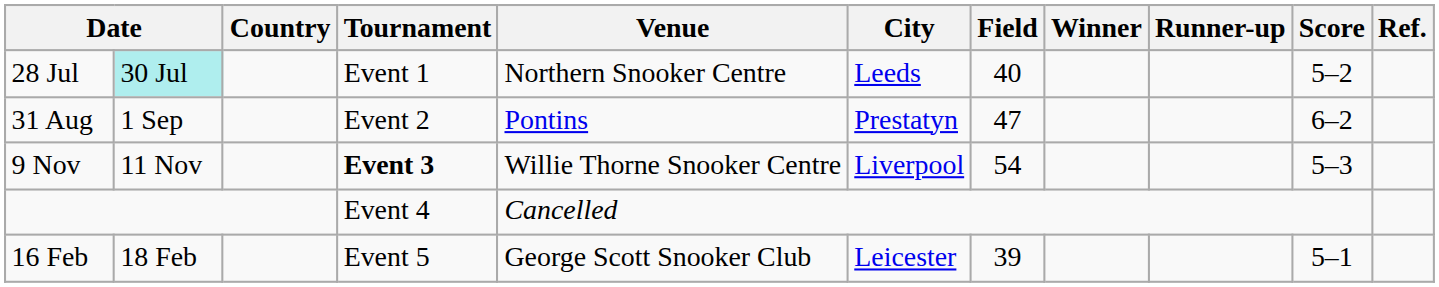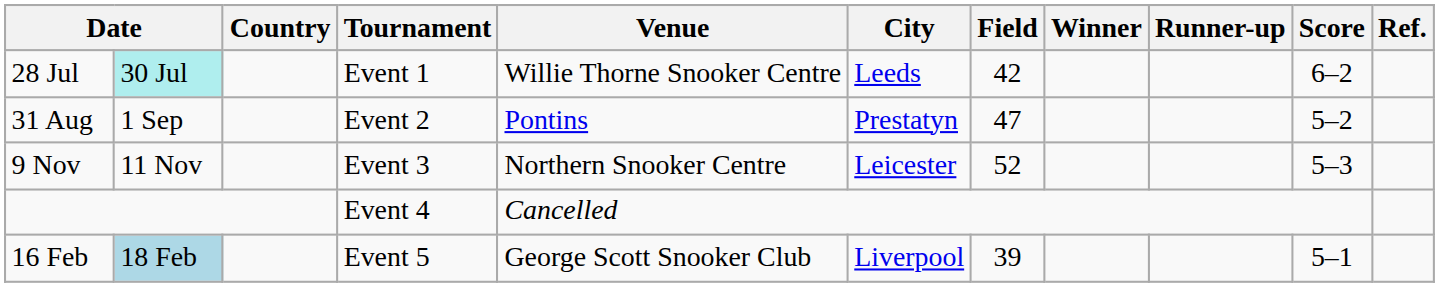28 Jul | Venue: Northern Snooker Centre -> Willie Thorne Snooker Centre
28 Jul | Field: 40 -> 42
28 Jul | Score: 5–2 -> 6–2
31 Aug | Score: 6–2 -> 5–2
9 Nov | Tournament: bold -> normal
9 Nov | Venue: Willie Thorne Snooker Centre -> Northern Snooker Centre
9 Nov | City: Liverpool -> Leicester
9 Nov | Field: 54 -> 52
16 Feb | column 2: no background -> lightblue background
16 Feb | City: Leicester -> Liverpool
